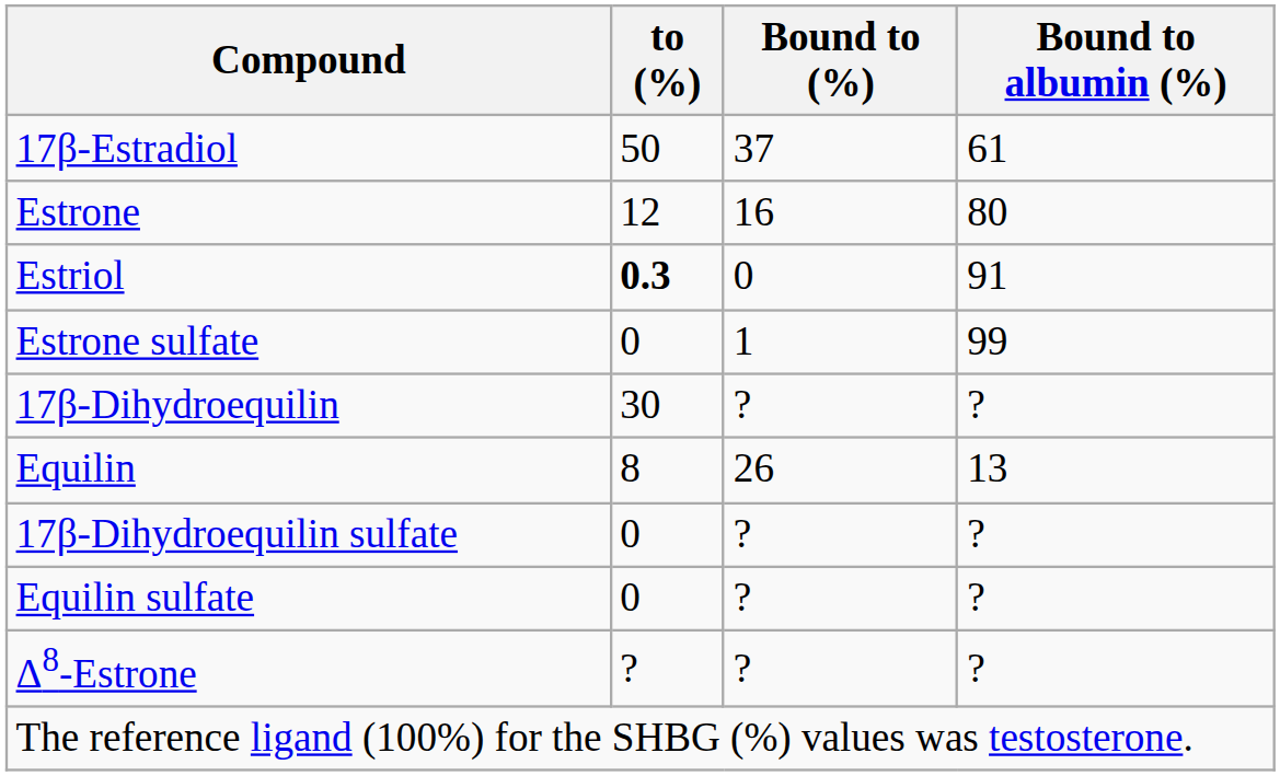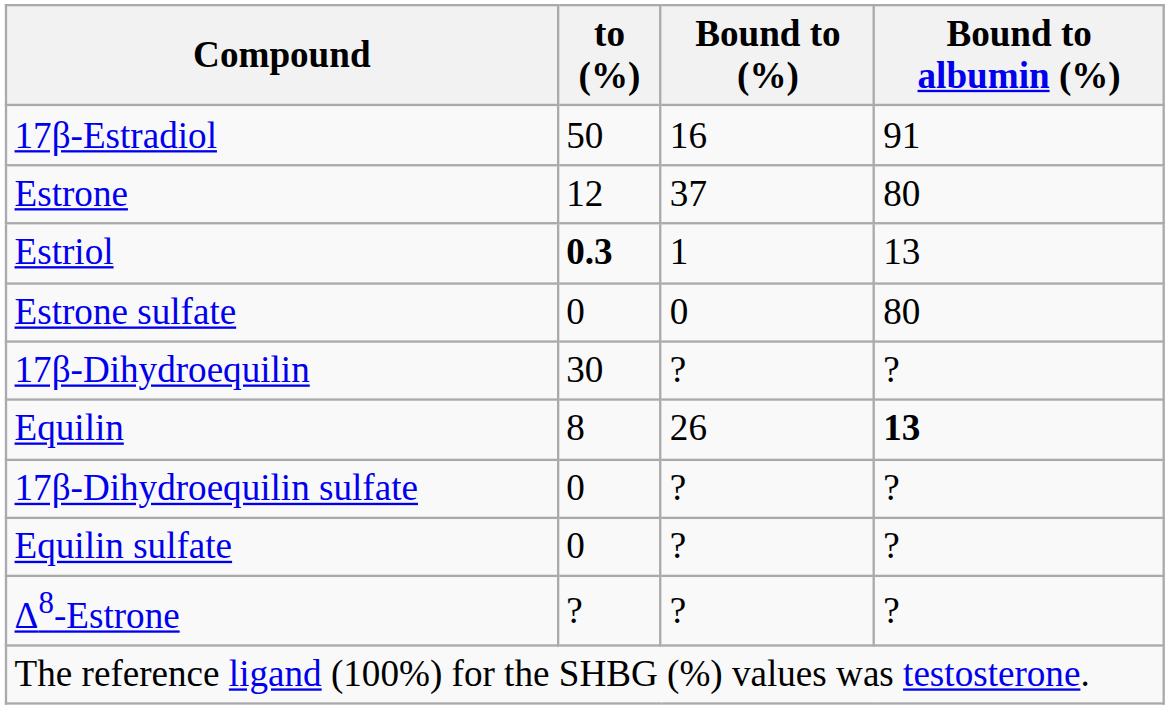17β-Estradiol | Bound to (%): 37 -> 16
17β-Estradiol | Bound to albumin (%): 61 -> 91
Estrone | Bound to (%): 16 -> 37
Estriol | Bound to (%): 0 -> 1
Estriol | Bound to albumin (%): 91 -> 13
Estrone sulfate | Bound to (%): 1 -> 0
Estrone sulfate | Bound to albumin (%): 99 -> 80
Equilin | Bound to albumin (%): normal -> bold
